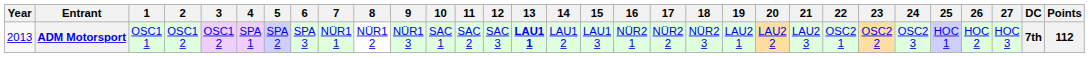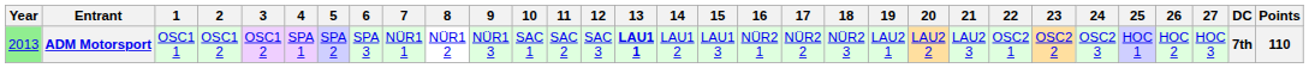ADM Motorsport | Year: no background -> lightgreen background
ADM Motorsport | Points: 112 -> 110
